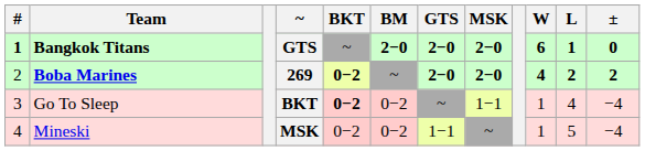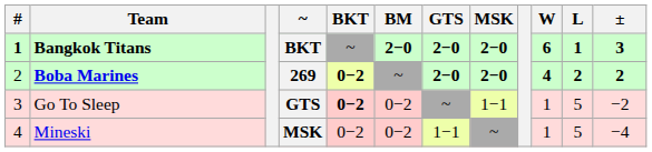Bangkok Titans | ~: GTS -> BKT
Bangkok Titans | ±: 0 -> 3
Go To Sleep | ~: BKT -> GTS
Go To Sleep | L: 4 -> 5
Go To Sleep | ±: −4 -> −2
